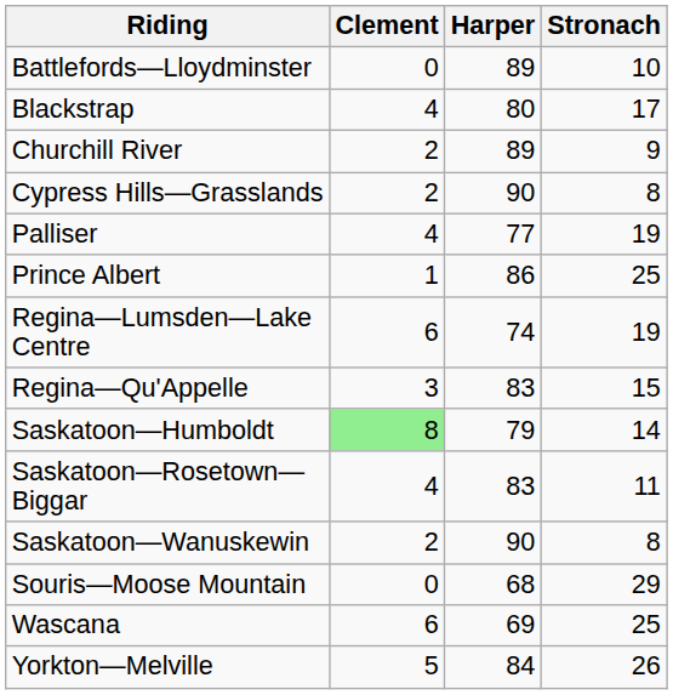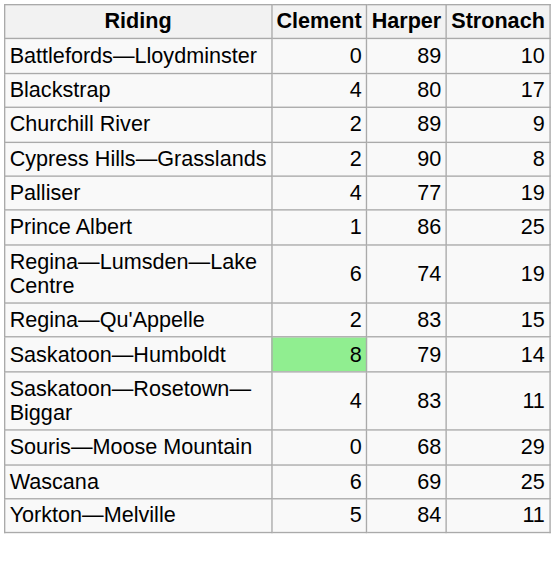Regina—Qu'Appelle | Clement: 3 -> 2
- row: Saskatoon—Wanuskewin | 2 | 90 | 8
Yorkton—Melville | Stronach: 26 -> 11
